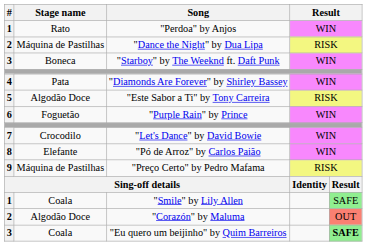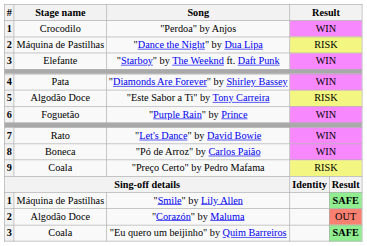"Perdoa" by Anjos | Stage name: Rato -> Crocodilo
"Starboy" by The Weeknd ft. Daft Punk | Stage name: Boneca -> Elefante
"Let's Dance" by David Bowie | Stage name: Crocodilo -> Rato
"Pó de Arroz" by Carlos Paião | Stage name: Elefante -> Boneca
"Preço Certo" by Pedro Mafama | Stage name: Máquina de Pastilhas -> Coala
"Smile" by Lily Allen | Stage name: Coala -> Máquina de Pastilhas
"Smile" by Lily Allen | column 5: normal -> bold
